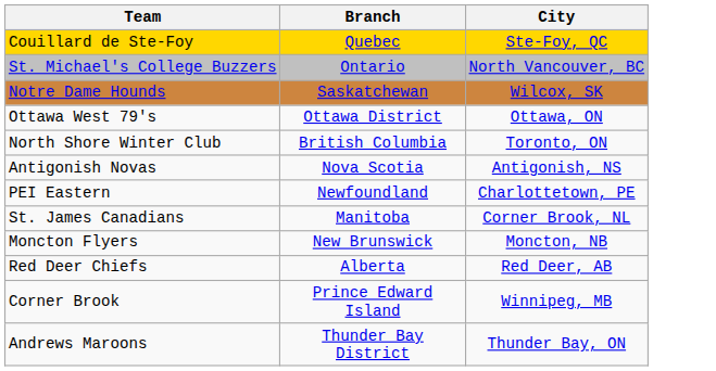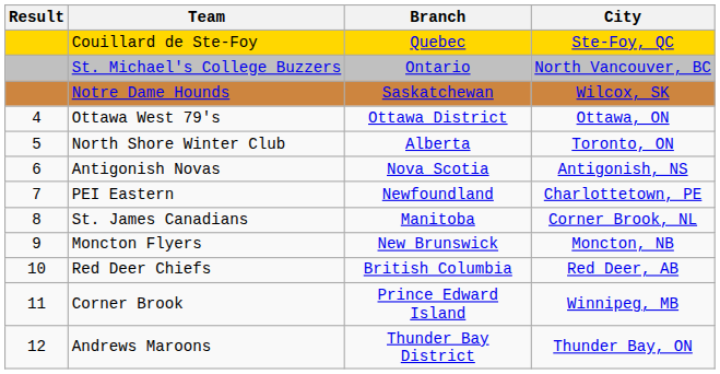+ column: Result | 4 | 5 | 6 | 7 | 8 | 9 | 10 | 11 | 12
North Shore Winter Club | Branch: British Columbia -> Alberta
Red Deer Chiefs | Branch: Alberta -> British Columbia
